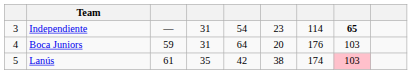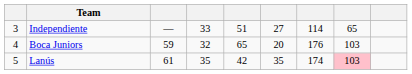Independiente | column 4: 31 -> 33
Independiente | column 5: 54 -> 51
Independiente | column 6: 23 -> 27
Independiente | column 8: bold -> normal
Boca Juniors | column 4: 31 -> 32
Boca Juniors | column 5: 64 -> 65
Lanús | column 6: 38 -> 35
